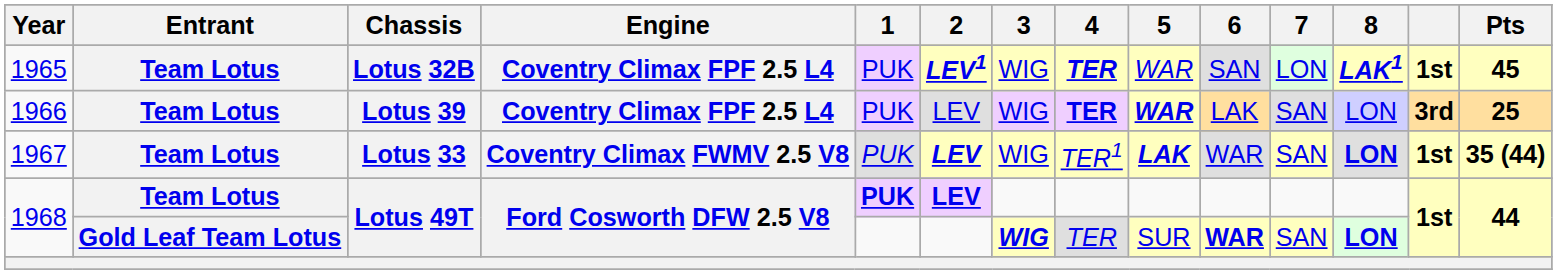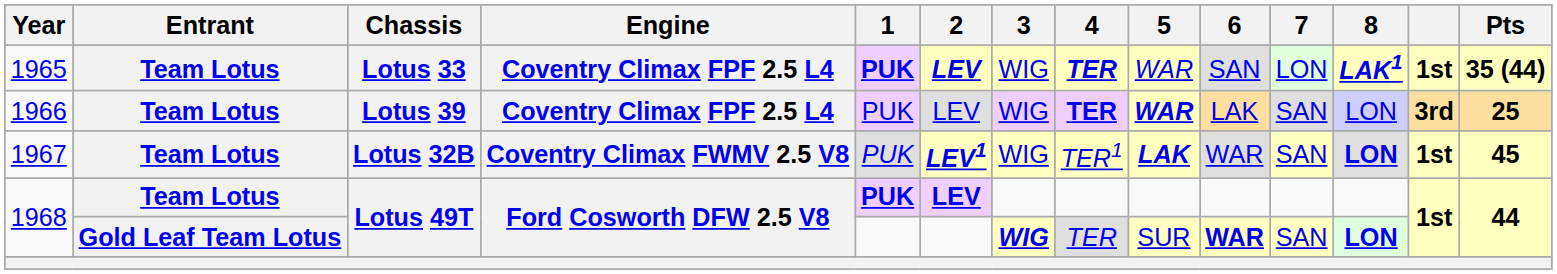1965 | Chassis: Lotus 32B -> Lotus 33
1965 | 1: normal -> bold
1965 | 2: LEV1 -> LEV
1965 | Pts: 45 -> 35 (44)
1967 | Chassis: Lotus 33 -> Lotus 32B
1967 | 2: LEV -> LEV1
1967 | Pts: 35 (44) -> 45
